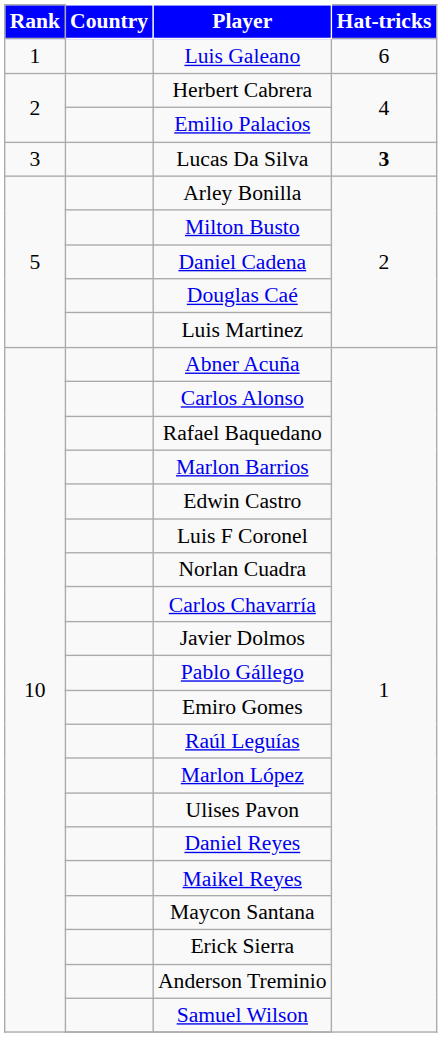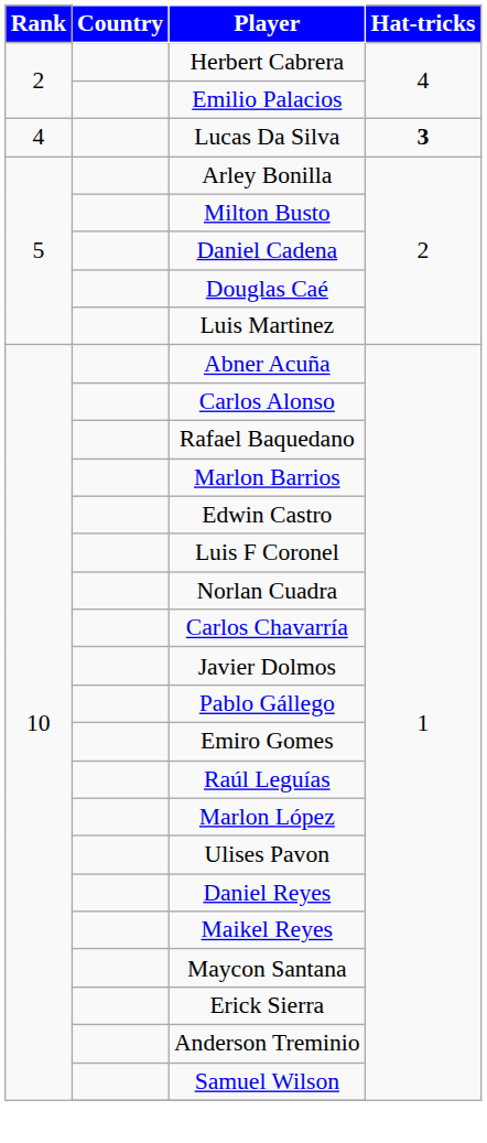- row: 1 | Luis Galeano | 6
Lucas Da Silva | Rank: 3 -> 4
